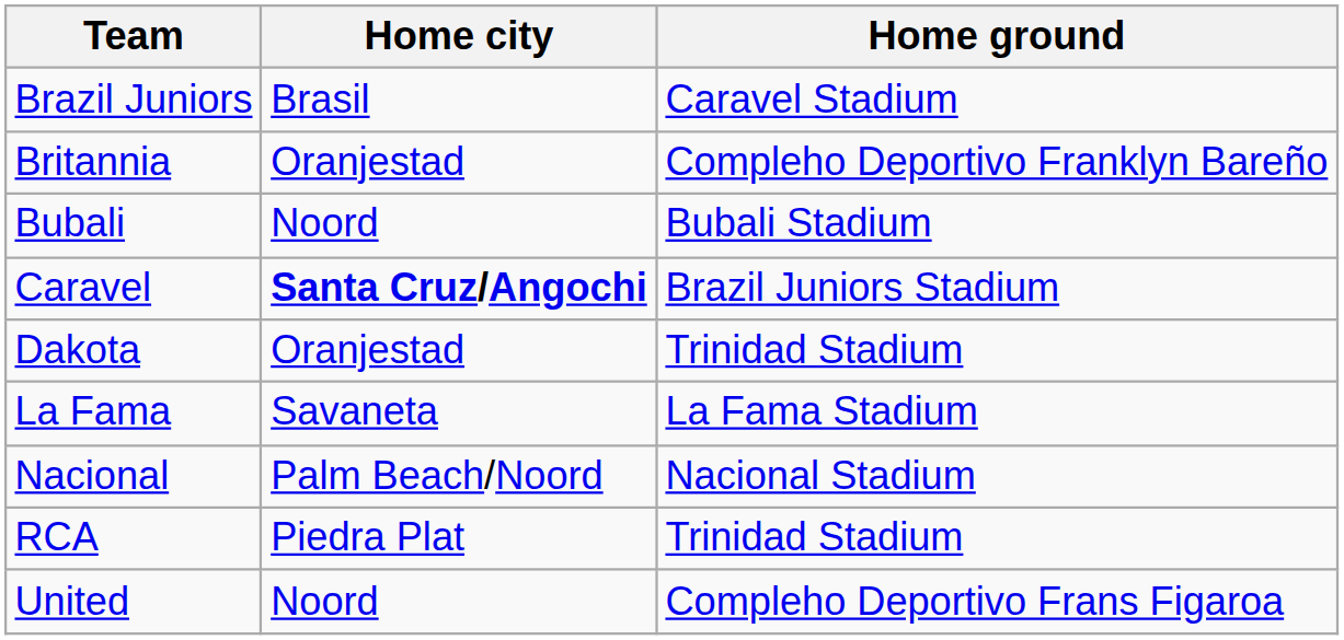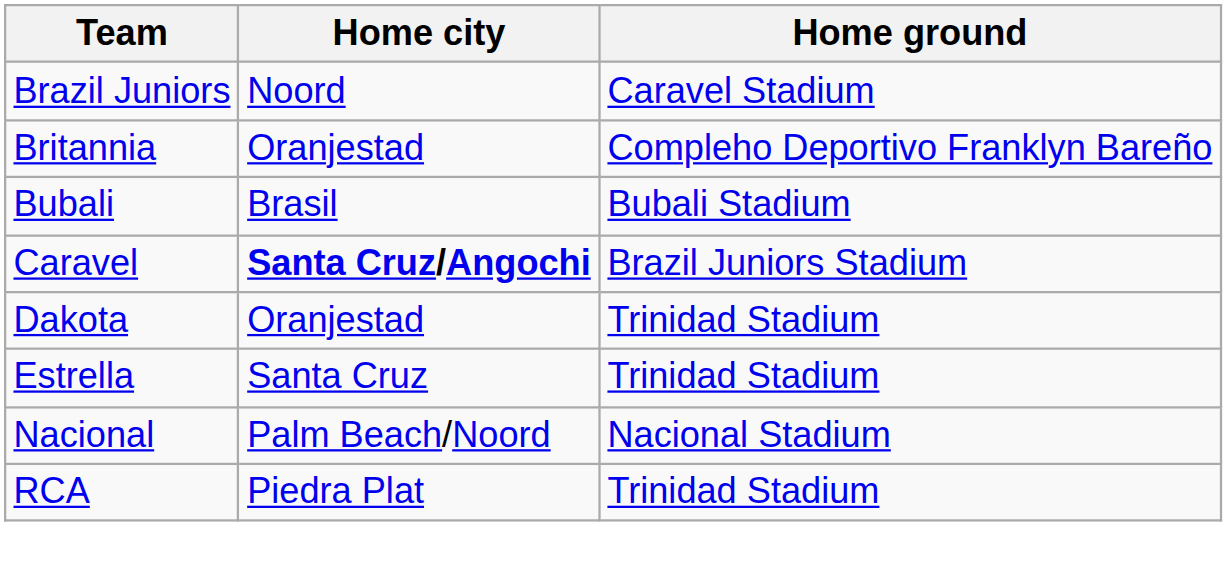Brazil Juniors | Home city: Brasil -> Noord
Bubali | Home city: Noord -> Brasil
+ row: Estrella | Santa Cruz | Trinidad Stadium
- row: La Fama | Savaneta | La Fama Stadium
- row: United | Noord | Compleho Deportivo Frans Figaroa
